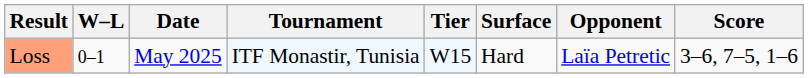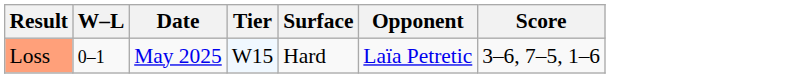- column: Tournament | ITF Monastir, Tunisia
